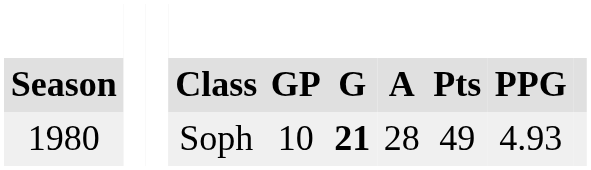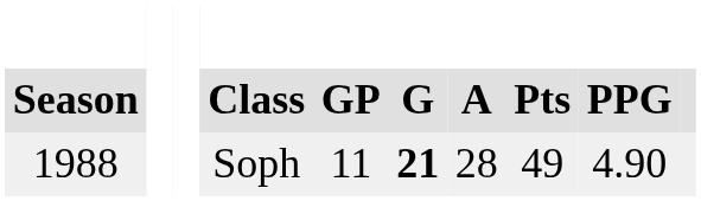Soph | Season: 1980 -> 1988
Soph | GP: 10 -> 11
Soph | PPG: 4.93 -> 4.90
